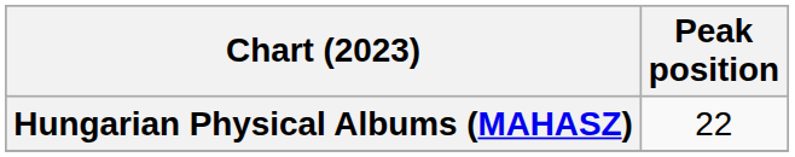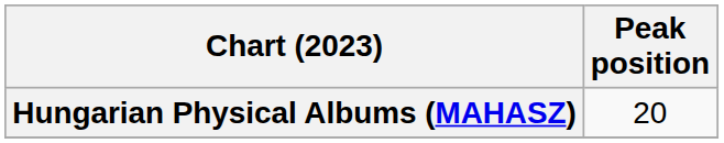Hungarian Physical Albums (MAHASZ) | Peak position: 22 -> 20
